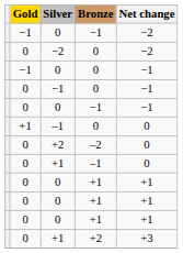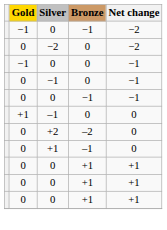- row: 0 | +1 | +2 | +3
